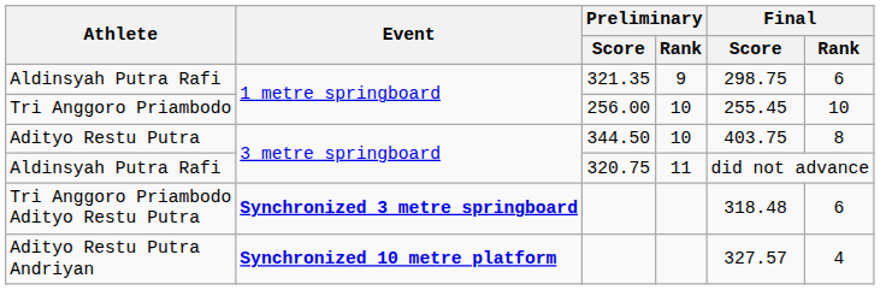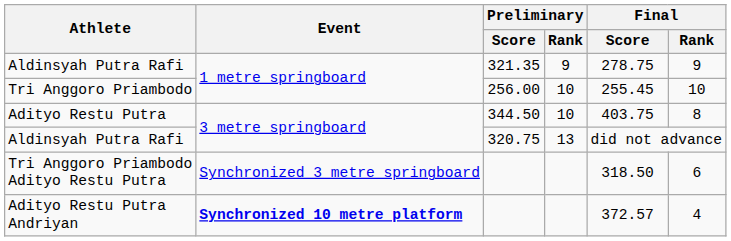Aldinsyah Putra Rafi / 321.35 | Final / Score: 298.75 -> 278.75
Aldinsyah Putra Rafi / 321.35 | Final / Rank: 6 -> 9
Aldinsyah Putra Rafi / 320.75 | Preliminary / Rank: 11 -> 13
Tri Anggoro Priambodo Adityo Restu Putra | Event: bold -> normal
Tri Anggoro Priambodo Adityo Restu Putra | Final / Score: 318.48 -> 318.50
Adityo Restu Putra Andriyan | Final / Score: 327.57 -> 372.57
